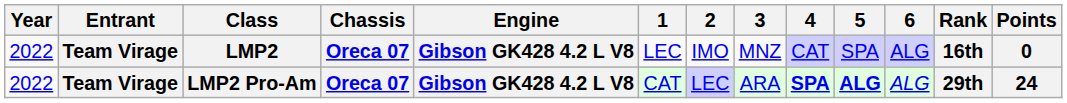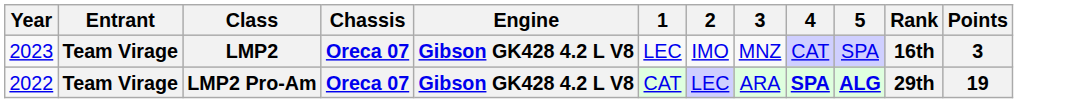- column: 6 | ALG | ALG
LMP2 | Year: 2022 -> 2023
LMP2 | Points: 0 -> 3
LMP2 Pro-Am | Points: 24 -> 19
